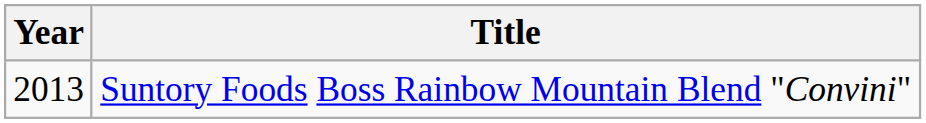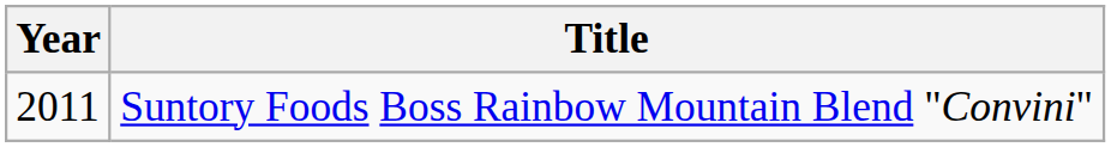Suntory Foods Boss Rainbow Mountain Blend "Convini" | Year: 2013 -> 2011
